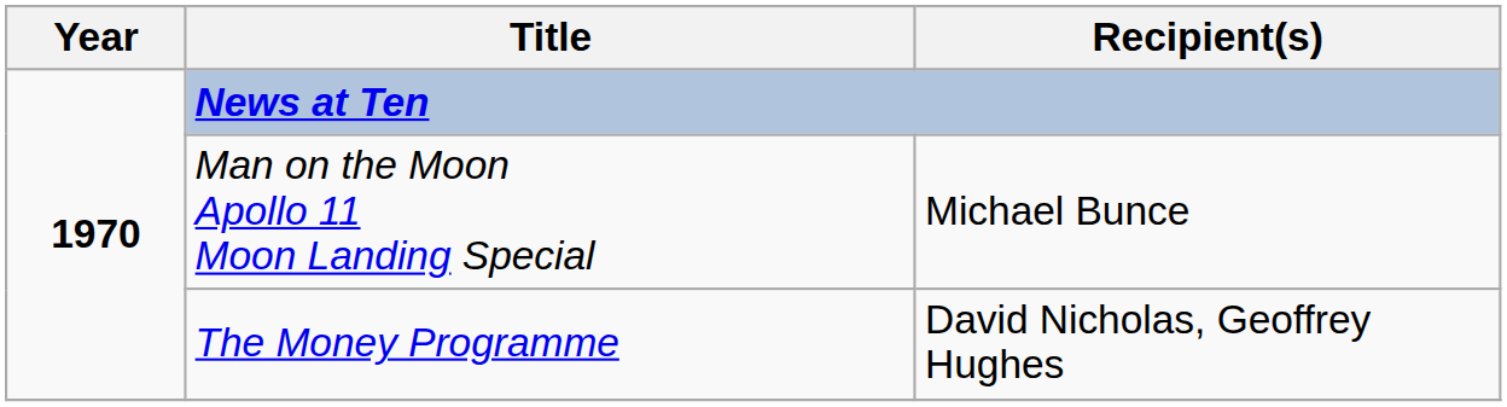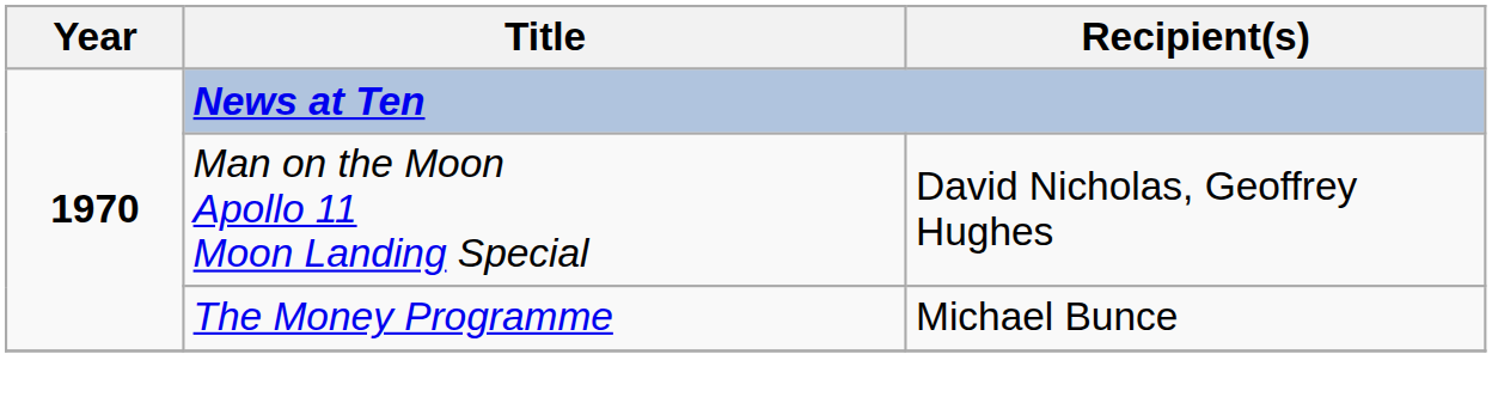Man on the Moon Apollo 11 Moon Landing Special | Recipient(s): Michael Bunce -> David Nicholas, Geoffrey Hughes
The Money Programme | Recipient(s): David Nicholas, Geoffrey Hughes -> Michael Bunce
